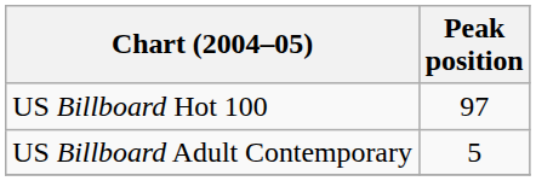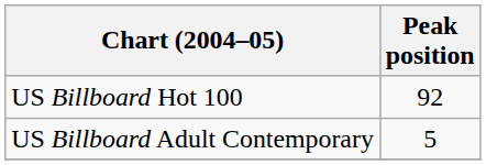US Billboard Hot 100 | Peak position: 97 -> 92
